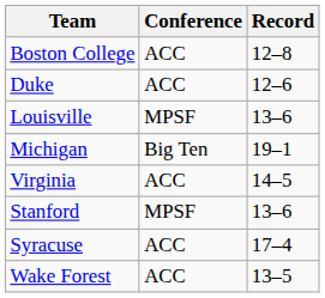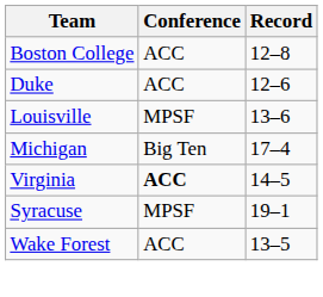Michigan | Record: 19–1 -> 17–4
Virginia | Conference: normal -> bold
- row: Stanford | MPSF | 13–6
Syracuse | Conference: ACC -> MPSF
Syracuse | Record: 17–4 -> 19–1
